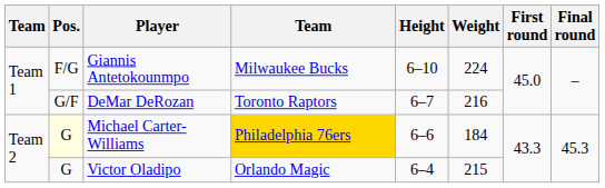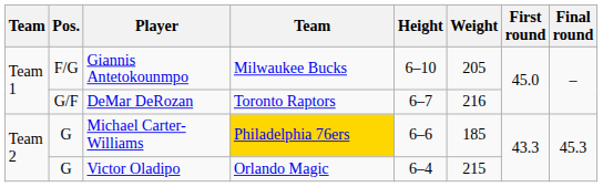Giannis Antetokounmpo | Weight: 224 -> 205
Michael Carter-Williams | Pos.: lightyellow background -> no background
Michael Carter-Williams | Weight: 184 -> 185
